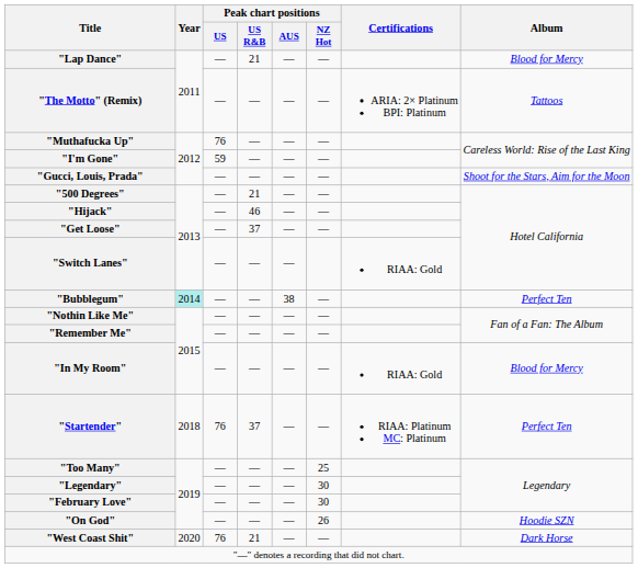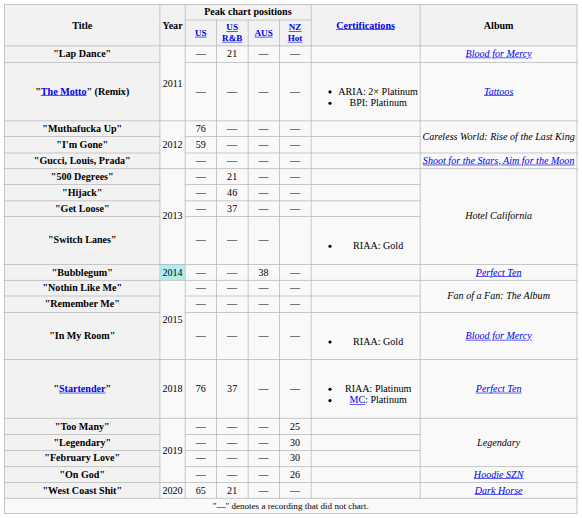"West Coast Shit" | Peak chart positions / US: 76 -> 65
